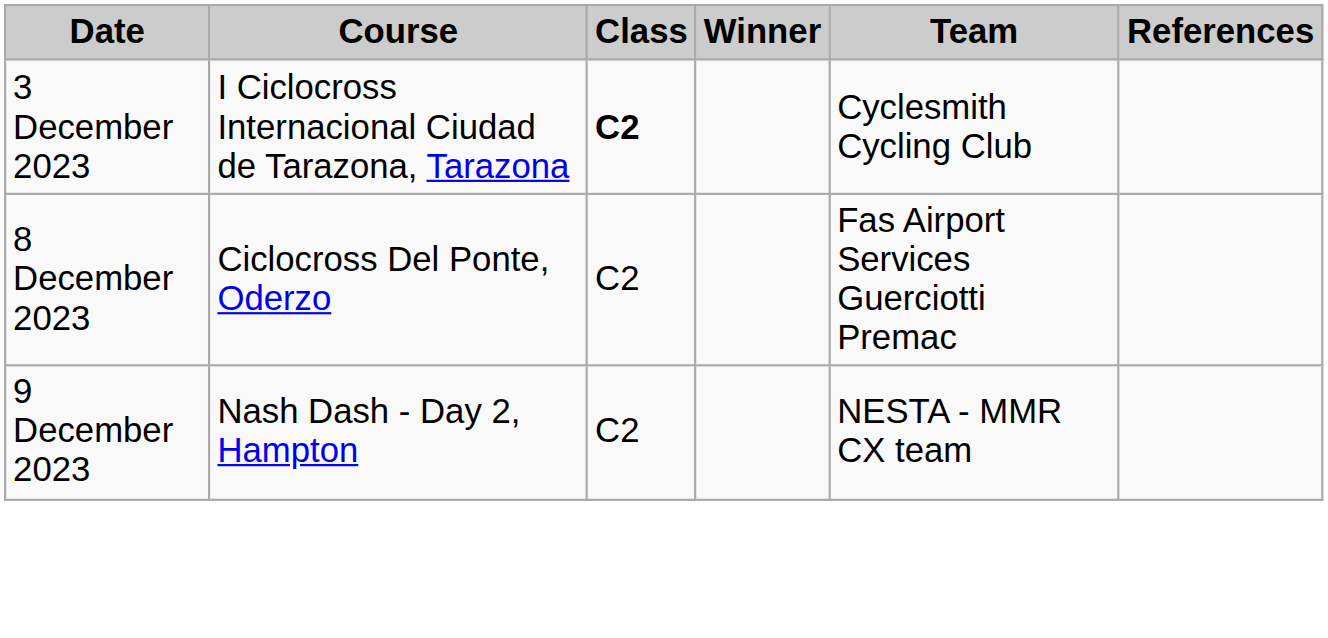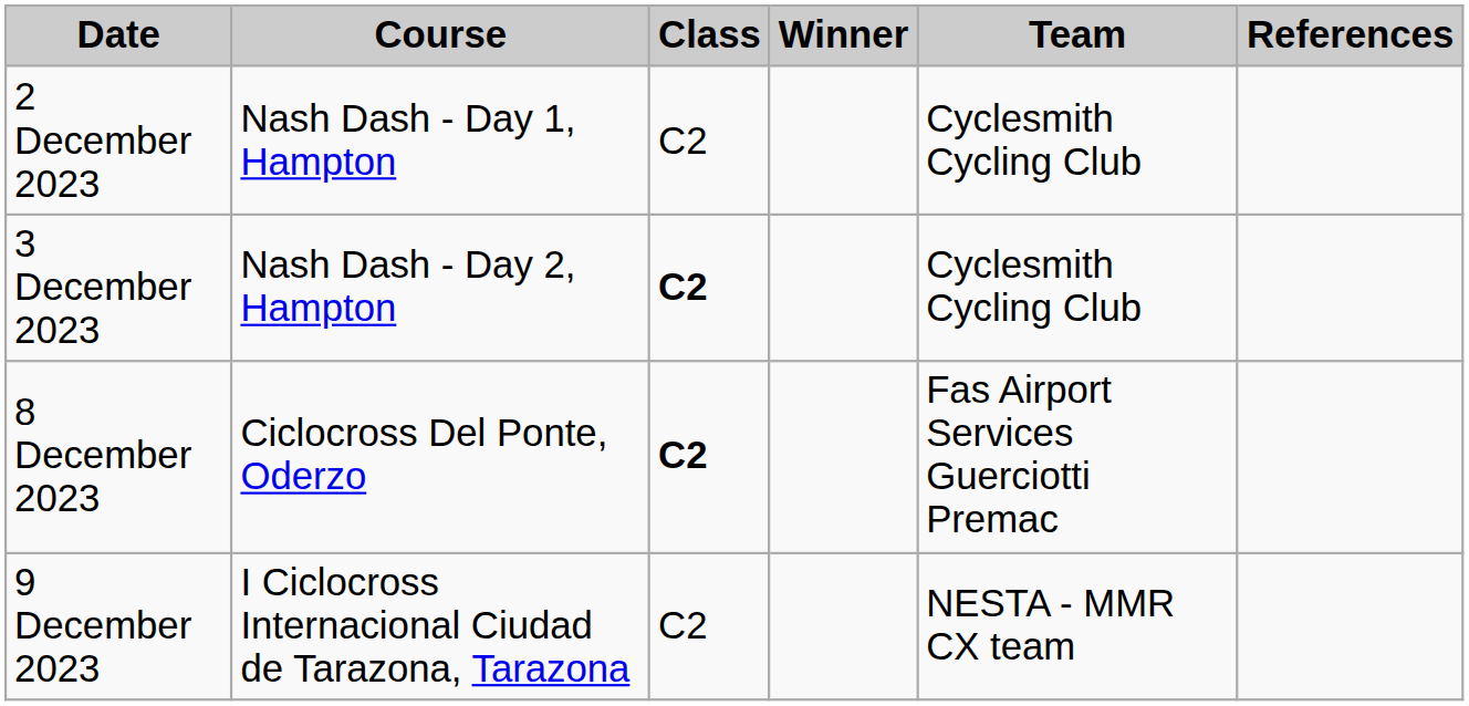+ row: 2 December 2023 | Nash Dash - Day 1, Hampton | C2 | Cyclesmith Cycling Club
3 December 2023 | Course: I Ciclocross Internacional Ciudad de Tarazona, Tarazona -> Nash Dash - Day 2, Hampton
8 December 2023 | Class: normal -> bold
9 December 2023 | Course: Nash Dash - Day 2, Hampton -> I Ciclocross Internacional Ciudad de Tarazona, Tarazona
